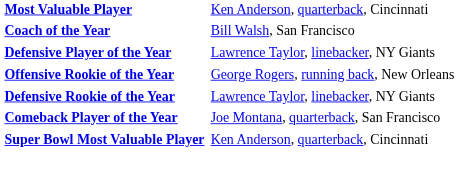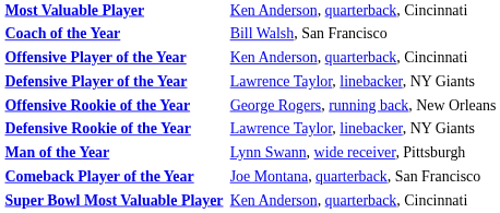+ row: Offensive Player of the Year | Ken Anderson, quarterback, Cincinnati
+ row: Man of the Year | Lynn Swann, wide receiver, Pittsburgh
